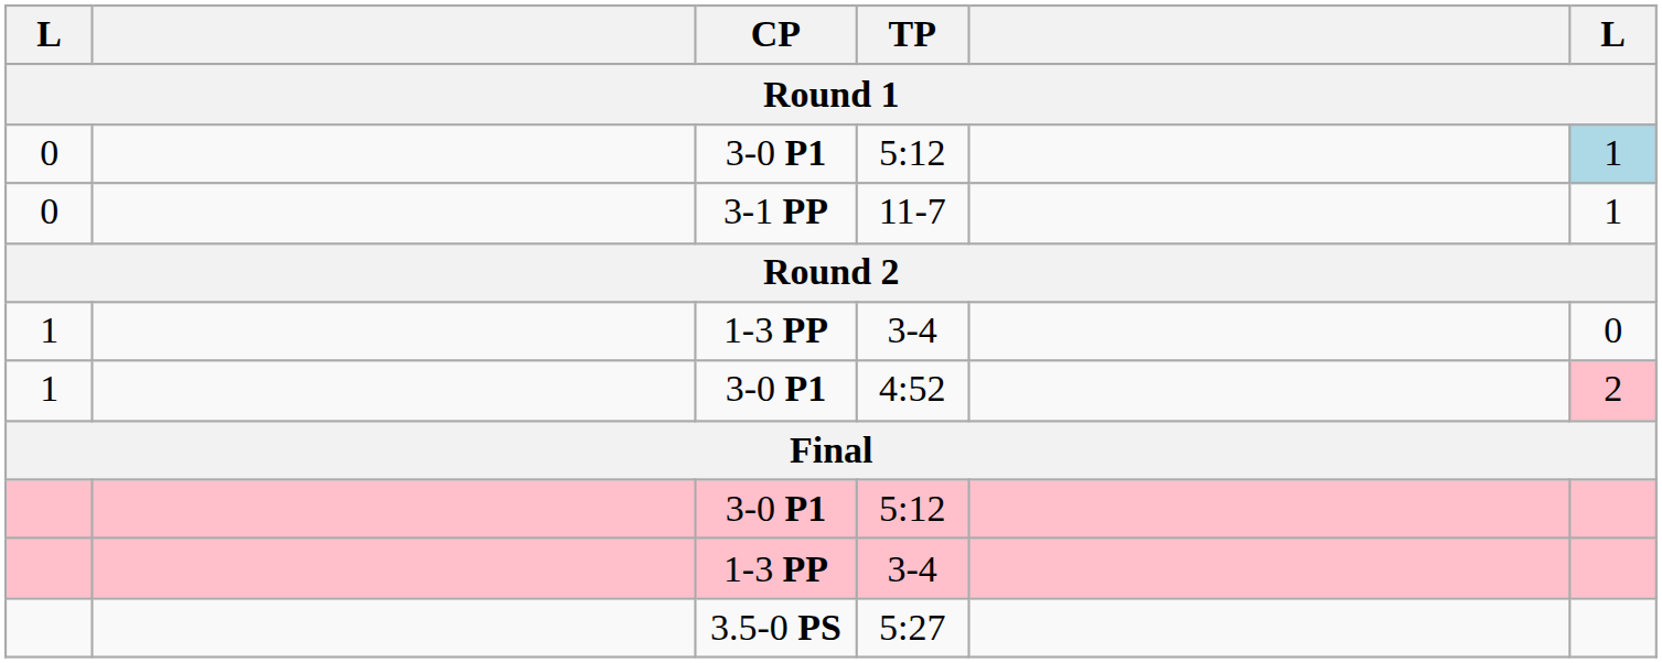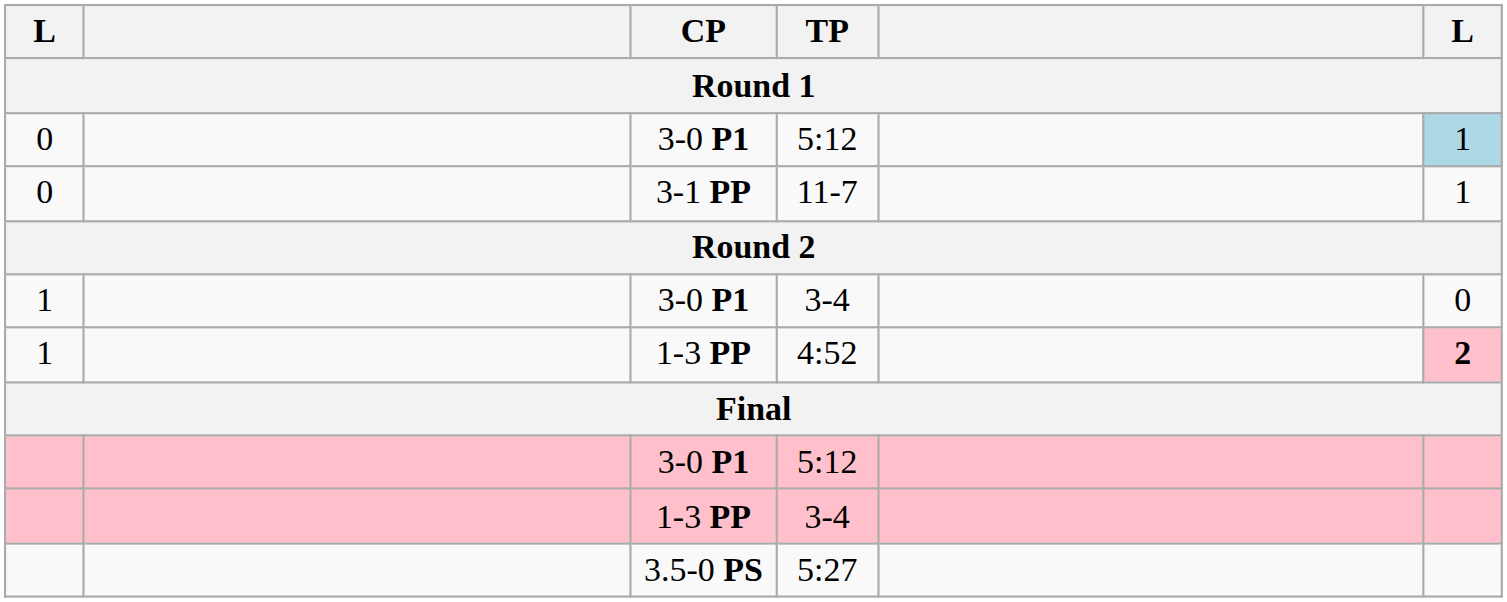1 / 3-4 | CP: 1-3 PP -> 3-0 P1
4:52 | CP: 3-0 P1 -> 1-3 PP
4:52 | column 6: normal -> bold
